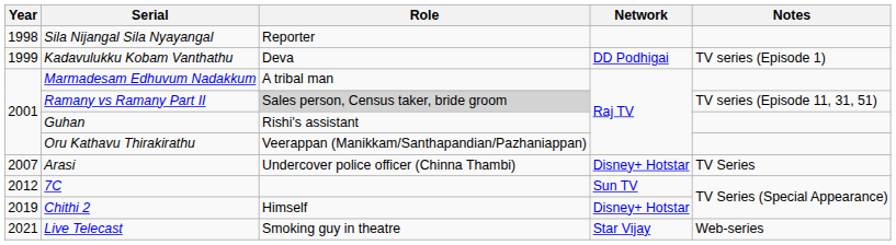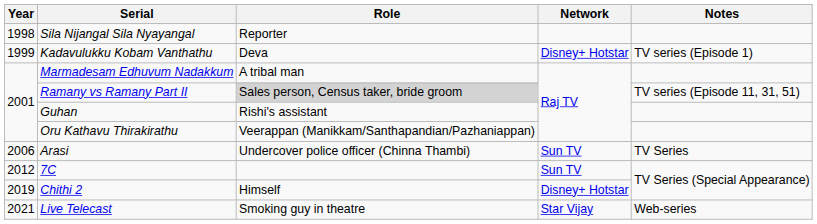Kadavulukku Kobam Vanthathu | Network: DD Podhigai -> Disney+ Hotstar
Arasi | Year: 2007 -> 2006
Arasi | Network: Disney+ Hotstar -> Sun TV
